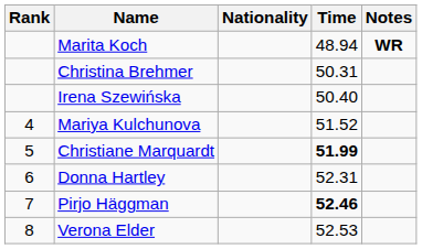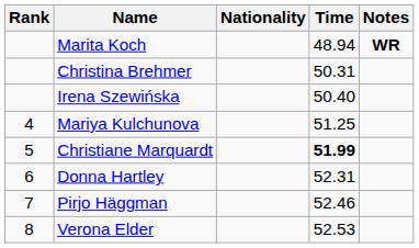Mariya Kulchunova | Time: 51.52 -> 51.25
Pirjo Häggman | Time: bold -> normal
